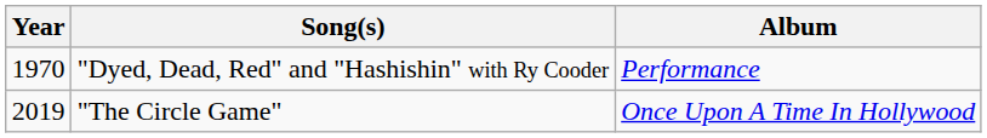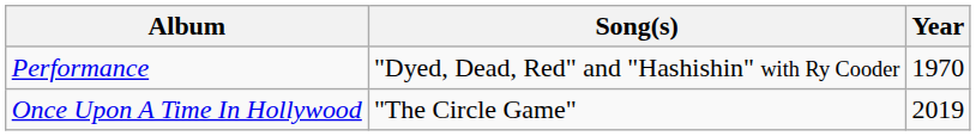columns swapped: Year <-> Album
